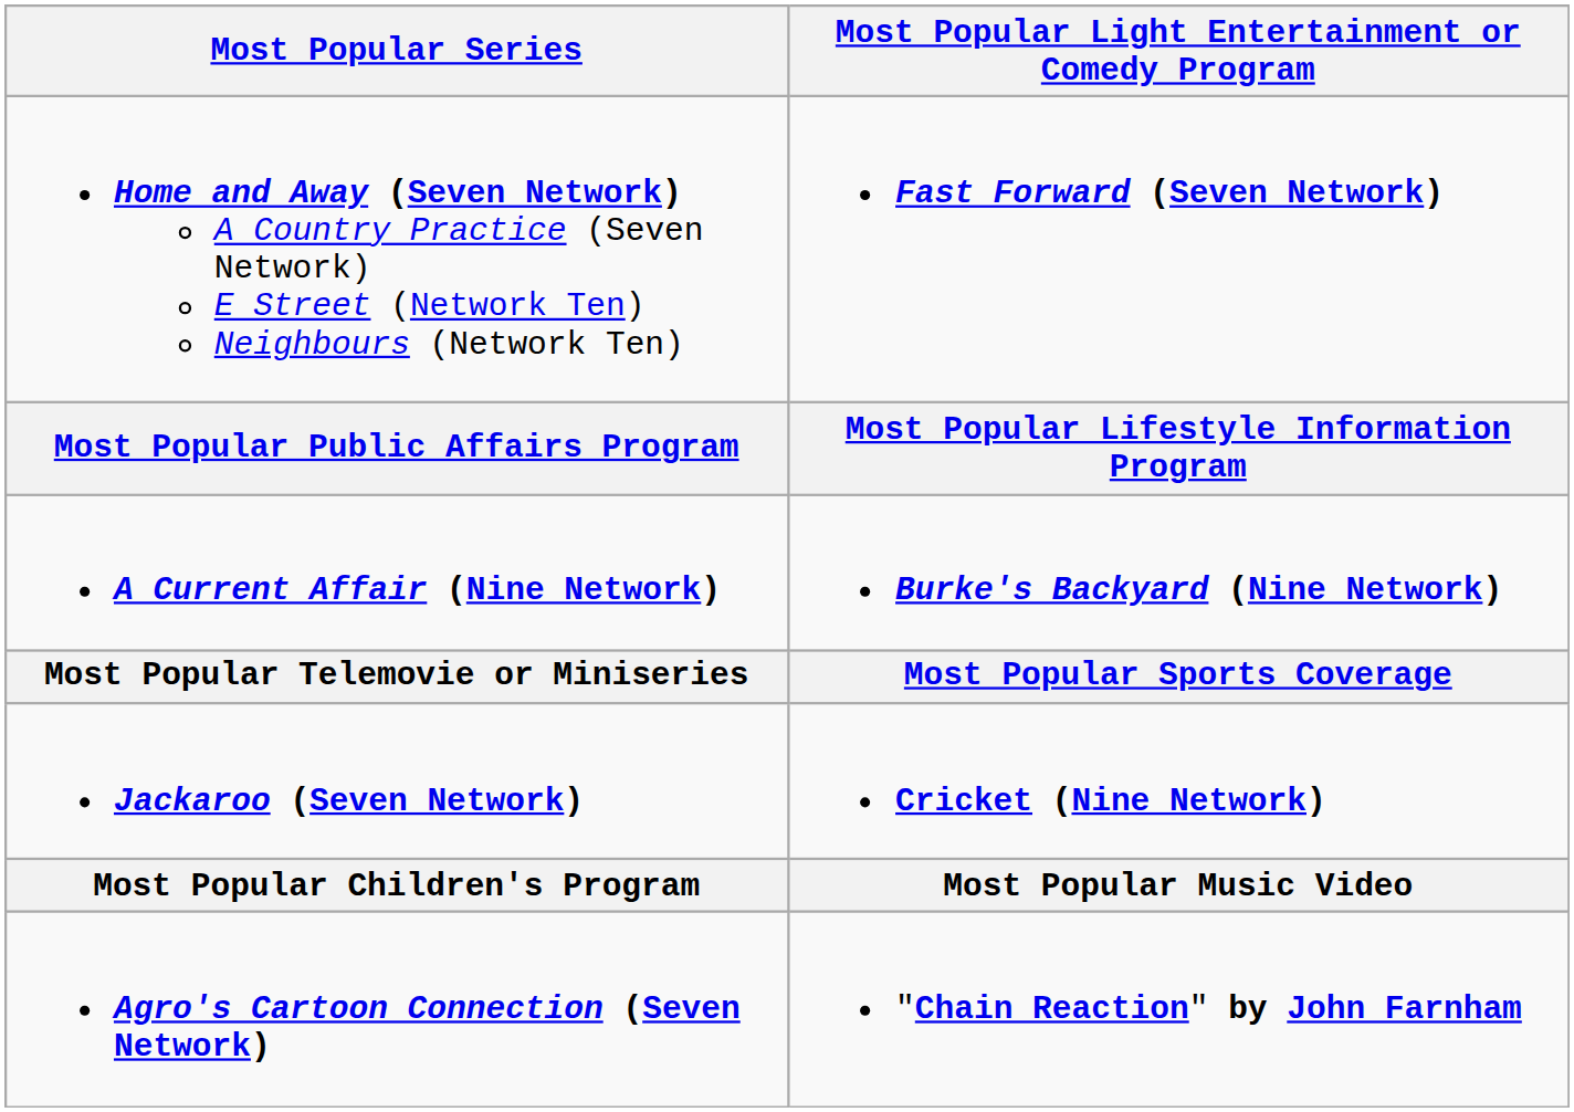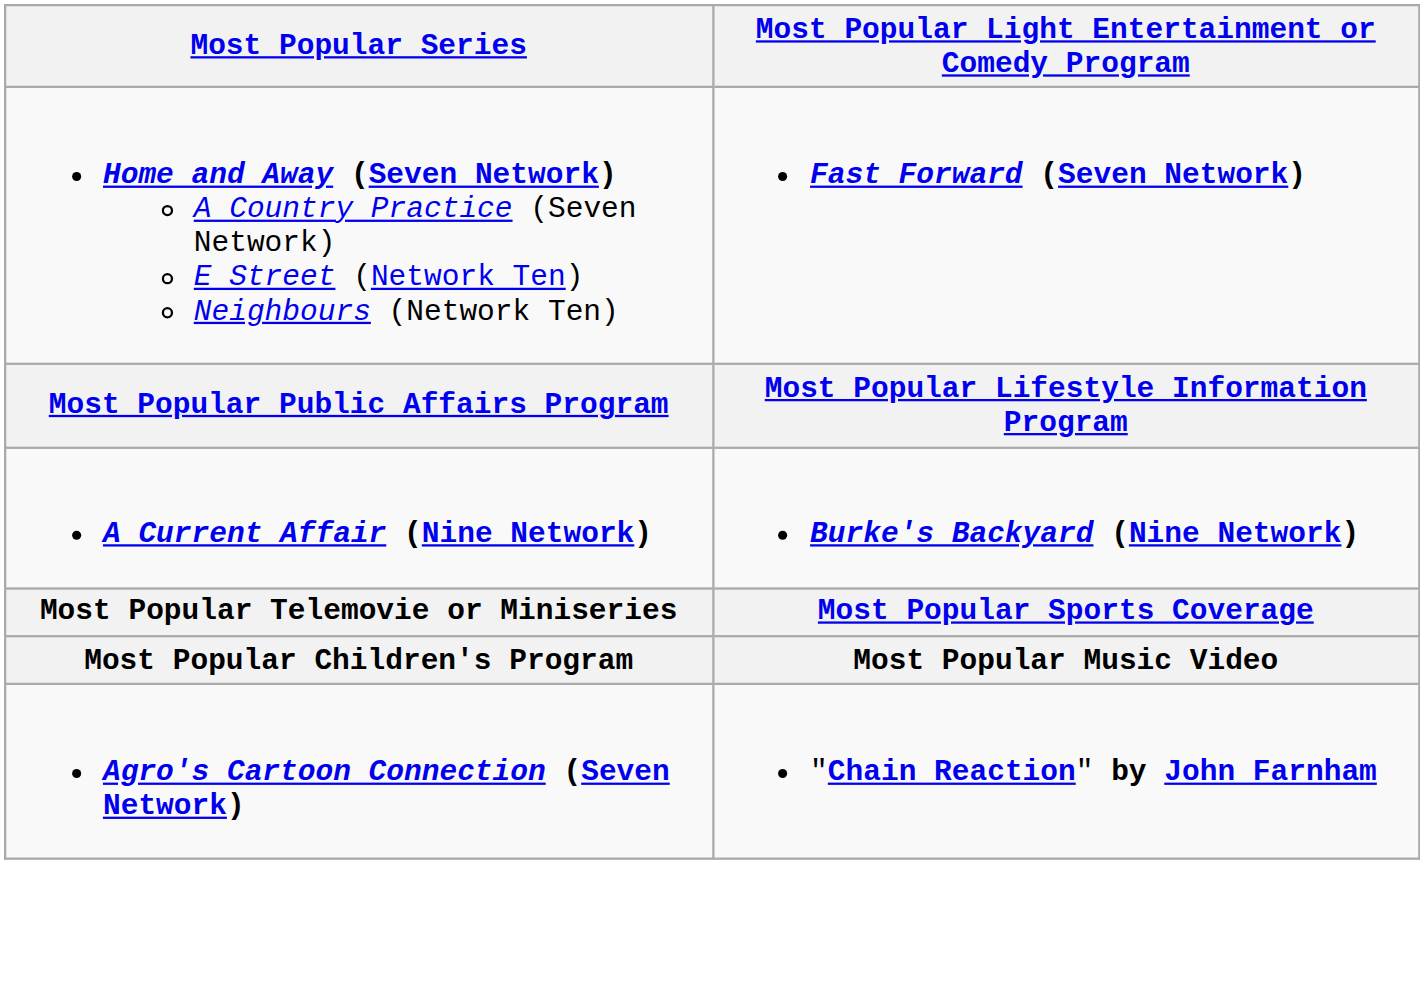- row: Jackaroo (Seven Network) | Cricket (Nine Network)
